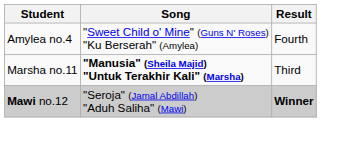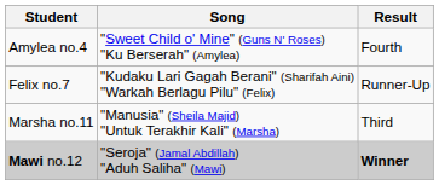+ row: Felix no.7 | "Kudaku Lari Gagah Berani" (Sharifah Aini) "Warkah Berlagu Pilu" (Felix) | Runner-Up
Marsha no.11 | Song: bold -> normal
